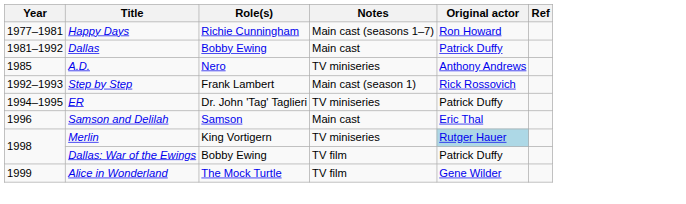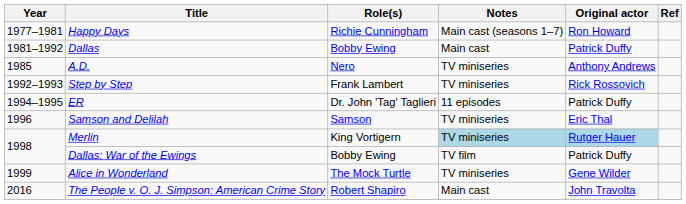Step by Step | Notes: Main cast (season 1) -> TV miniseries
ER | Notes: TV miniseries -> 11 episodes
Samson and Delilah | Notes: Main cast -> TV miniseries
Merlin | Notes: no background -> lightblue background
Alice in Wonderland | Notes: TV film -> TV miniseries
+ row: 2016 | The People v. O. J. Simpson: American Crime Story | Robert Shapiro | Main cast | John Travolta
